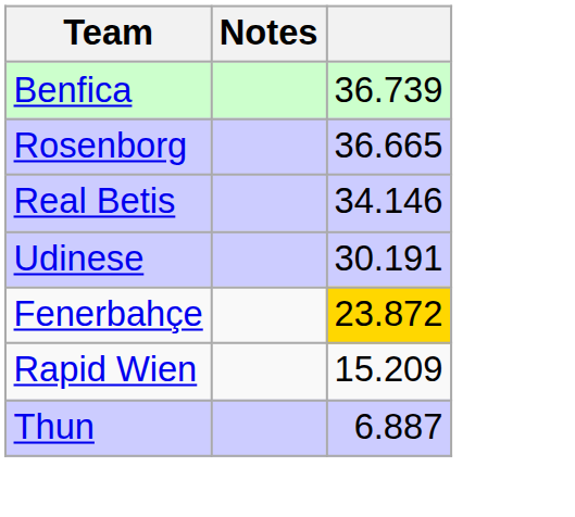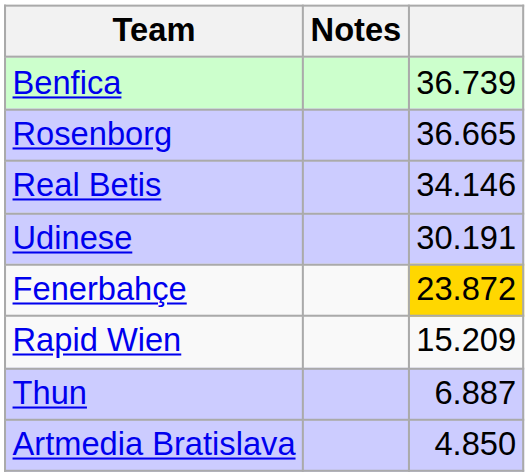+ row: Artmedia Bratislava | 4.850
